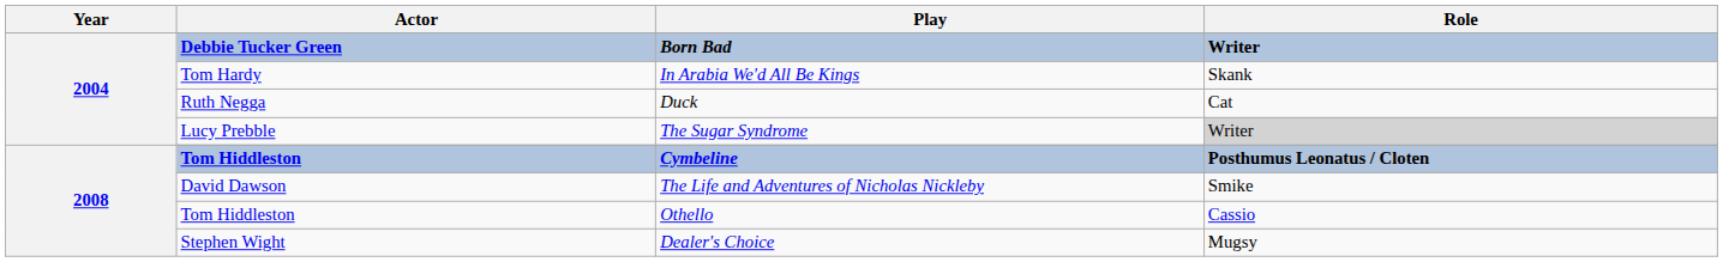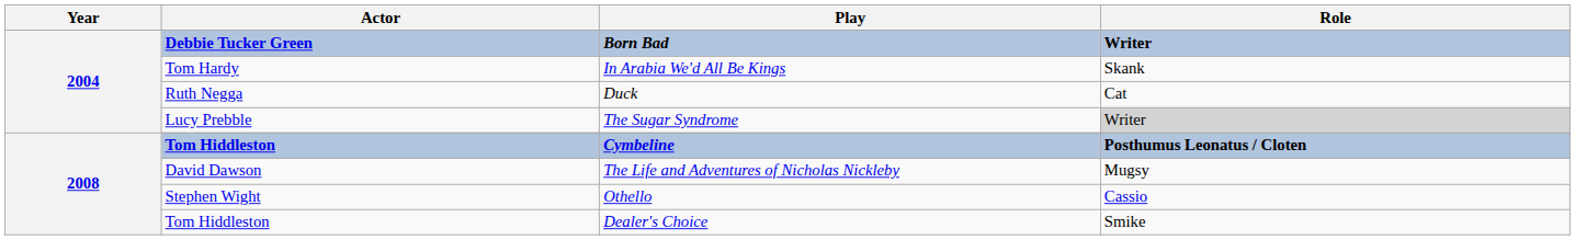The Life and Adventures of Nicholas Nickleby | Role: Smike -> Mugsy
Othello | Actor: Tom Hiddleston -> Stephen Wight
Dealer's Choice | Actor: Stephen Wight -> Tom Hiddleston
Dealer's Choice | Role: Mugsy -> Smike
